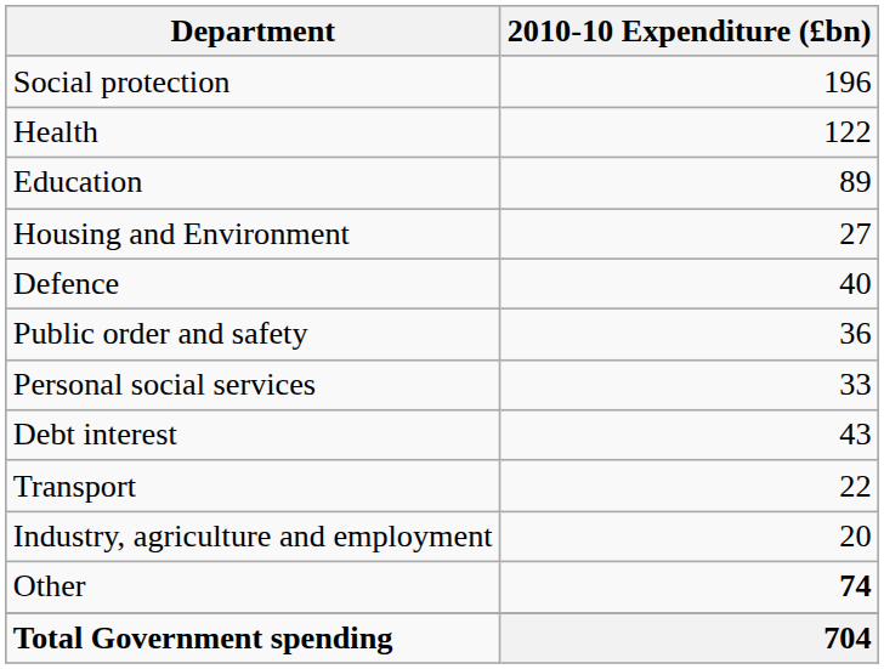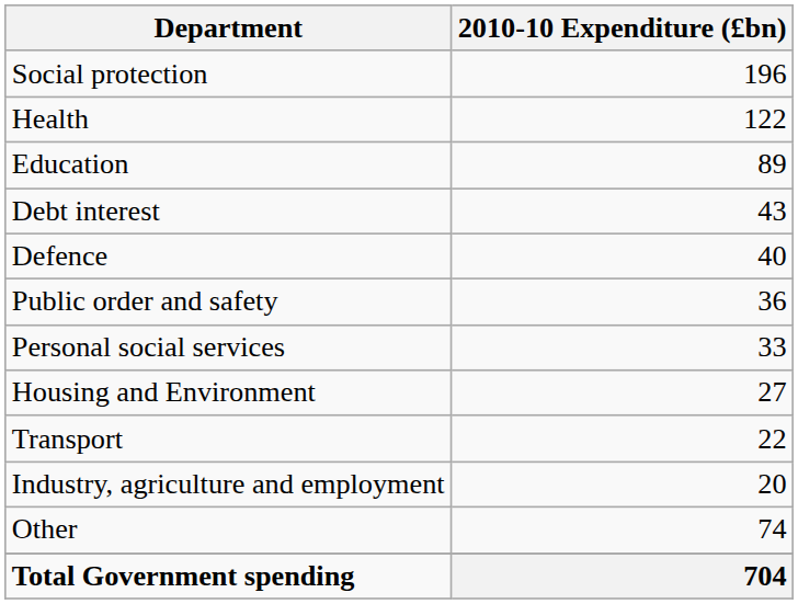rows swapped: Debt interest <-> Housing and Environment
Other | 2010-10 Expenditure (£bn): bold -> normal
